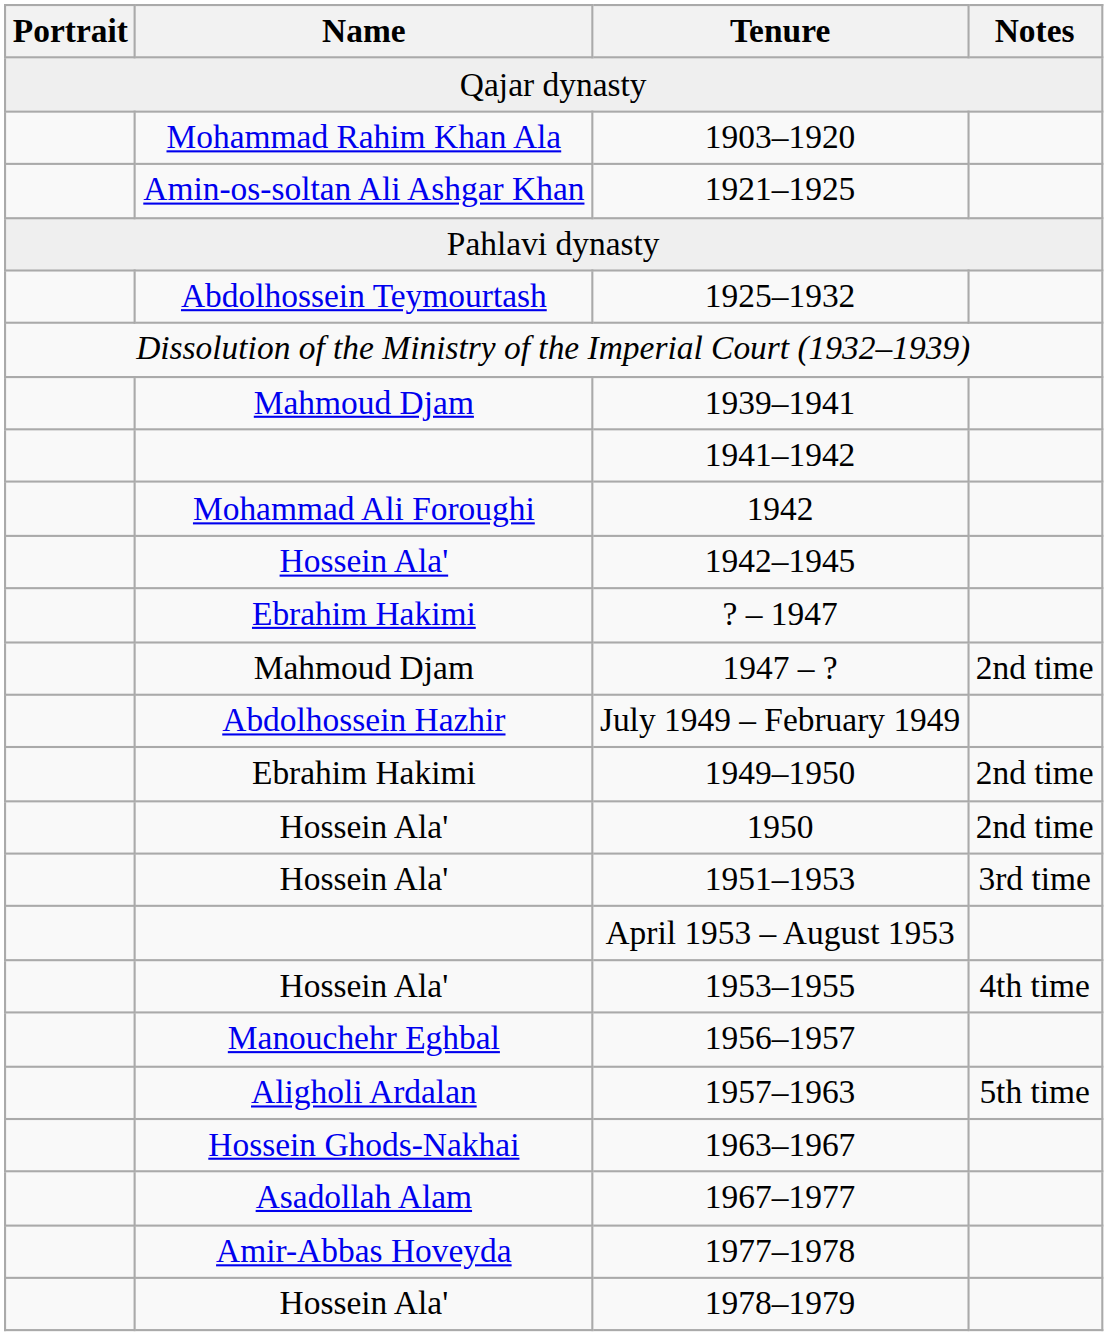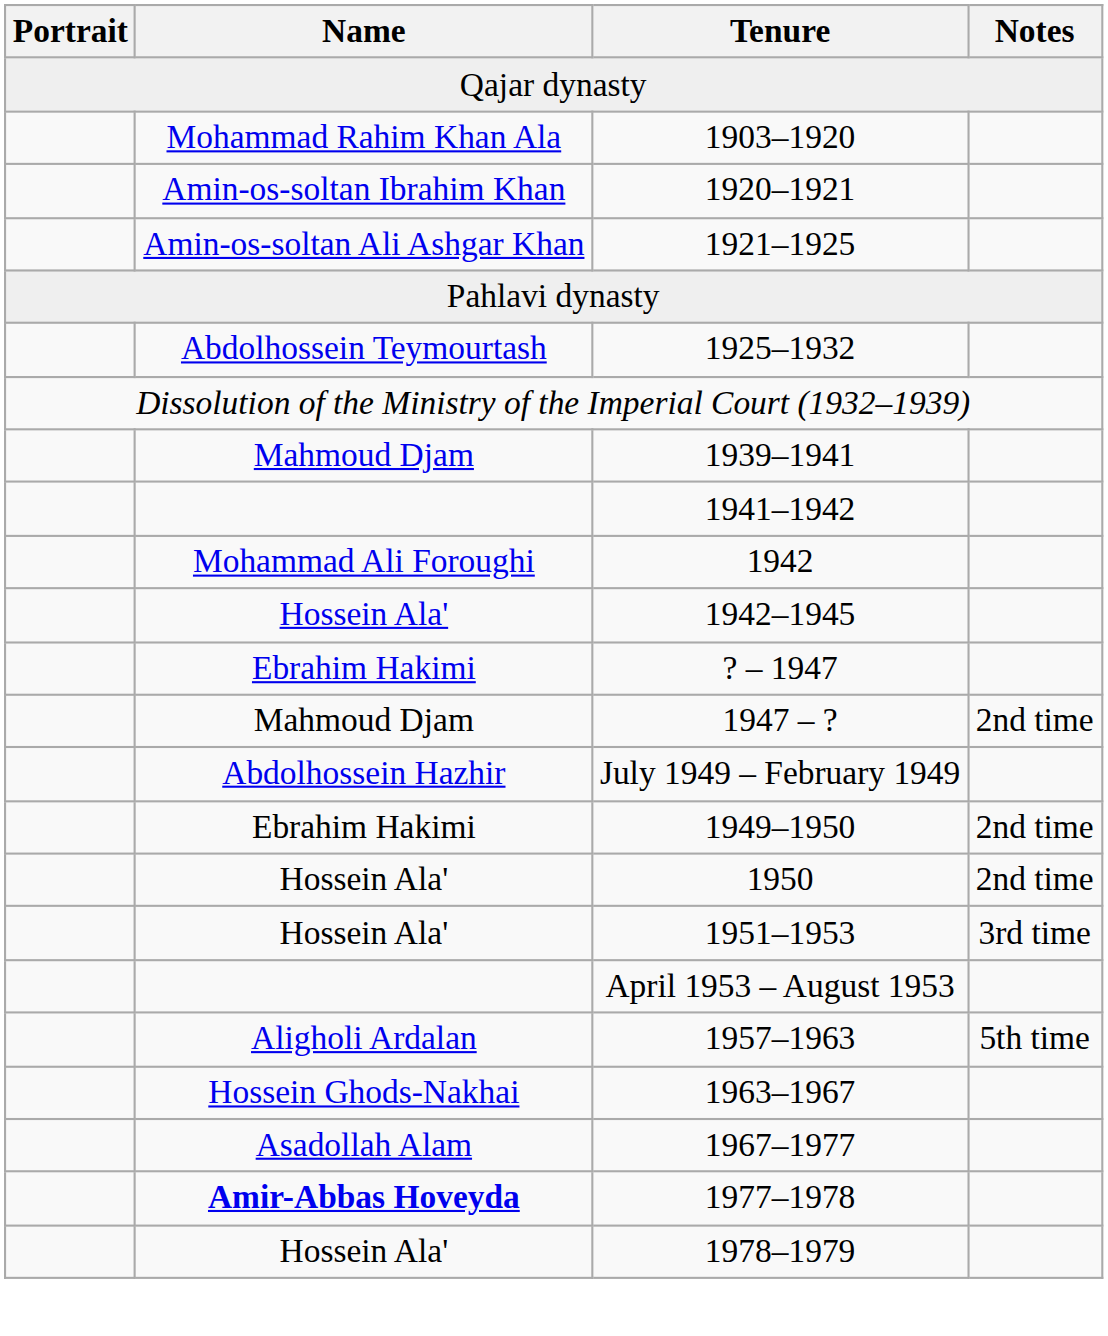+ row: Amin-os-soltan Ibrahim Khan | 1920–1921
- row: Hossein Ala' | 1953–1955 | 4th time
- row: Manouchehr Eghbal | 1956–1957
1977–1978 | Name: normal -> bold
